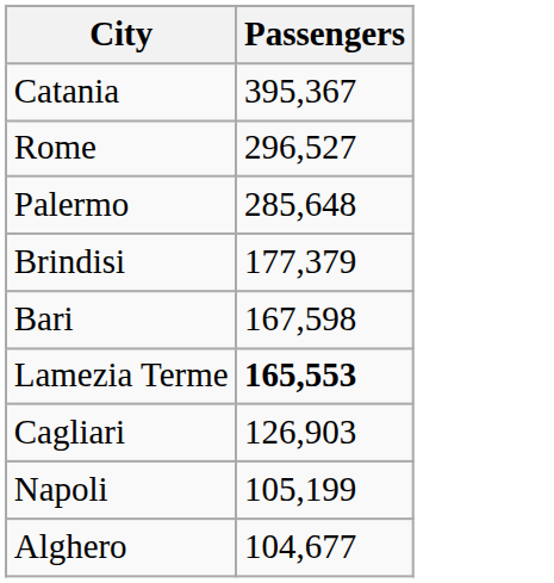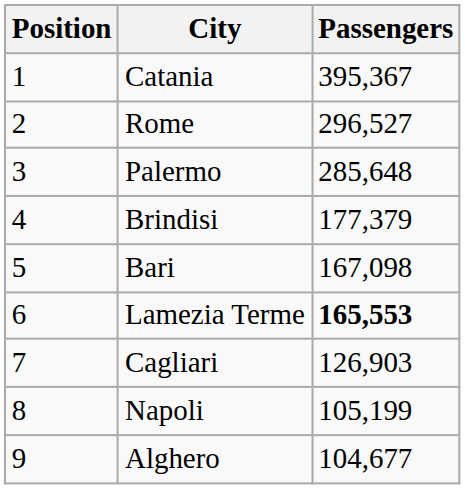+ column: Position | 1 | 2 | 3 | 4 | 5 | 6 | 7 | 8 | 9
Bari | Passengers: 167,598 -> 167,098
